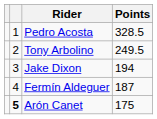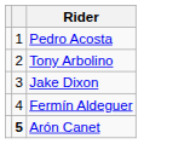- column: Points | 328.5 | 249.5 | 194 | 187 | 175
